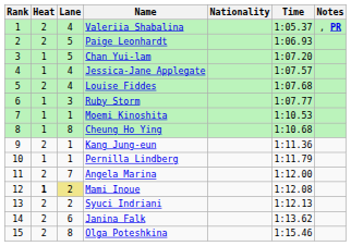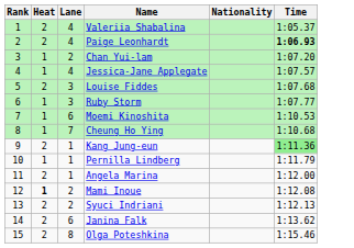- column: Notes | , PR
Paige Leonhardt | Lane: 5 -> 4
Paige Leonhardt | Time: normal -> bold
Chan Yui-lam | Lane: 5 -> 2
Louise Fiddes | Lane: 4 -> 3
Moemi Kinoshita | Lane: 1 -> 6
Cheung Ho Ying | Lane: 8 -> 7
Kang Jung-eun | Time: no background -> lightgreen background
Angela Marina | Lane: 7 -> 1
Mami Inoue | Lane: khaki background -> no background
